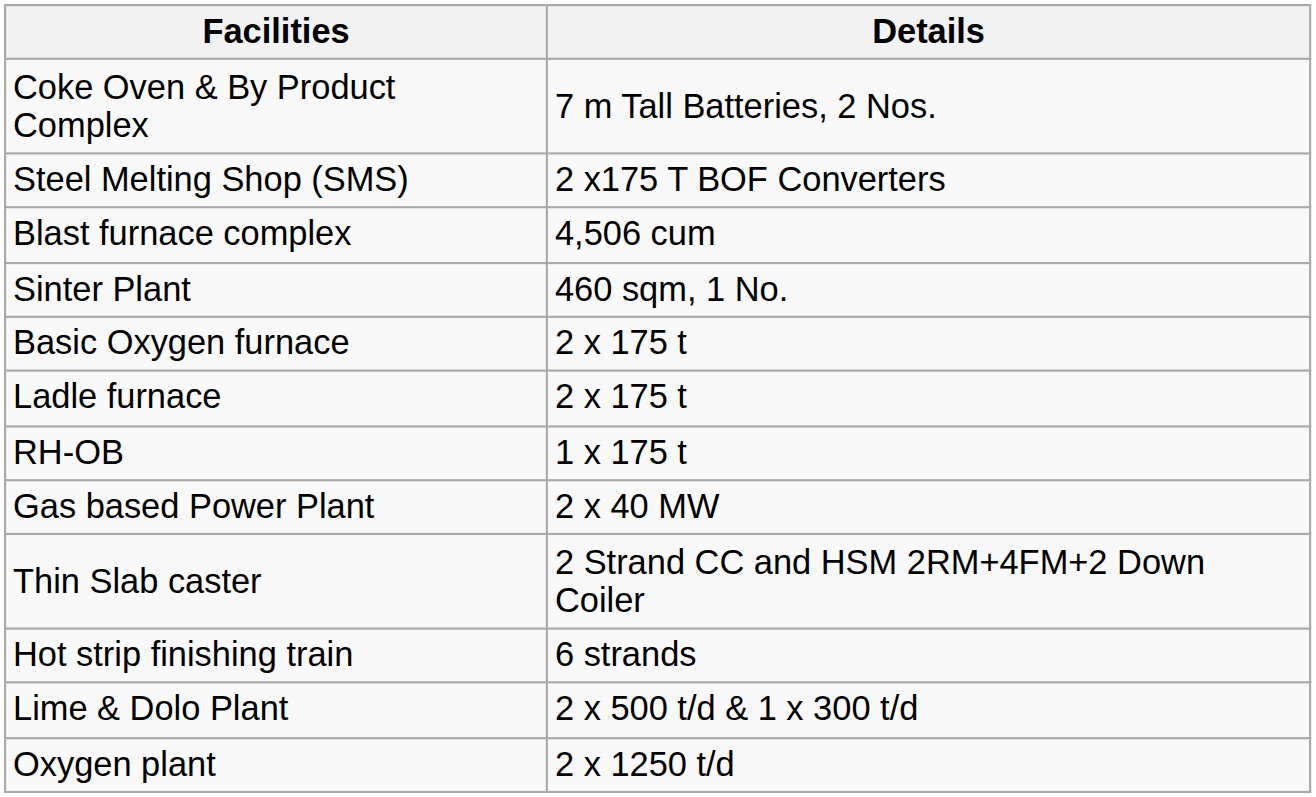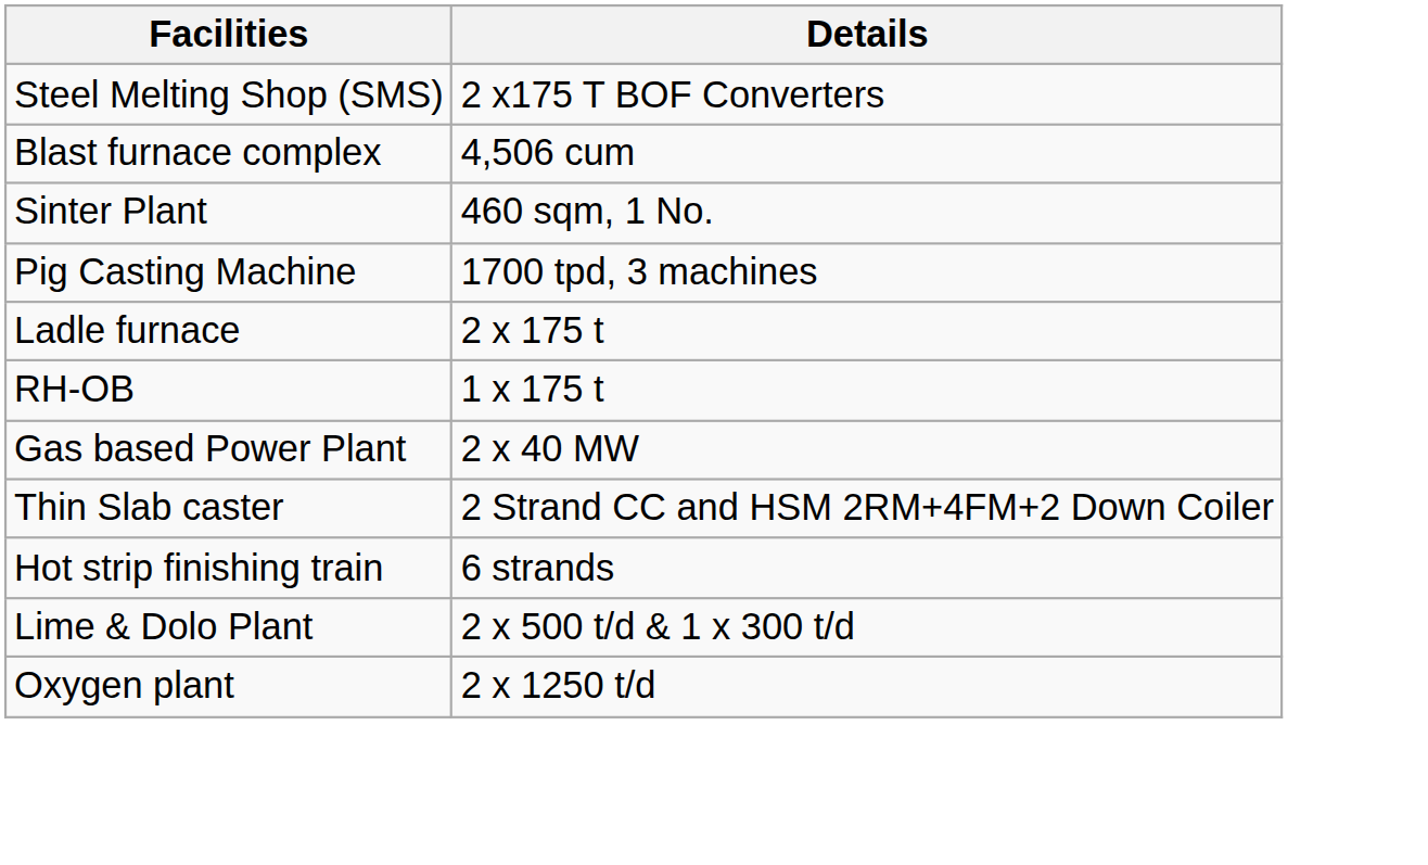- row: Coke Oven & By Product Complex | 7 m Tall Batteries, 2 Nos.
+ row: Pig Casting Machine | 1700 tpd, 3 machines
- row: Basic Oxygen furnace | 2 x 175 t
